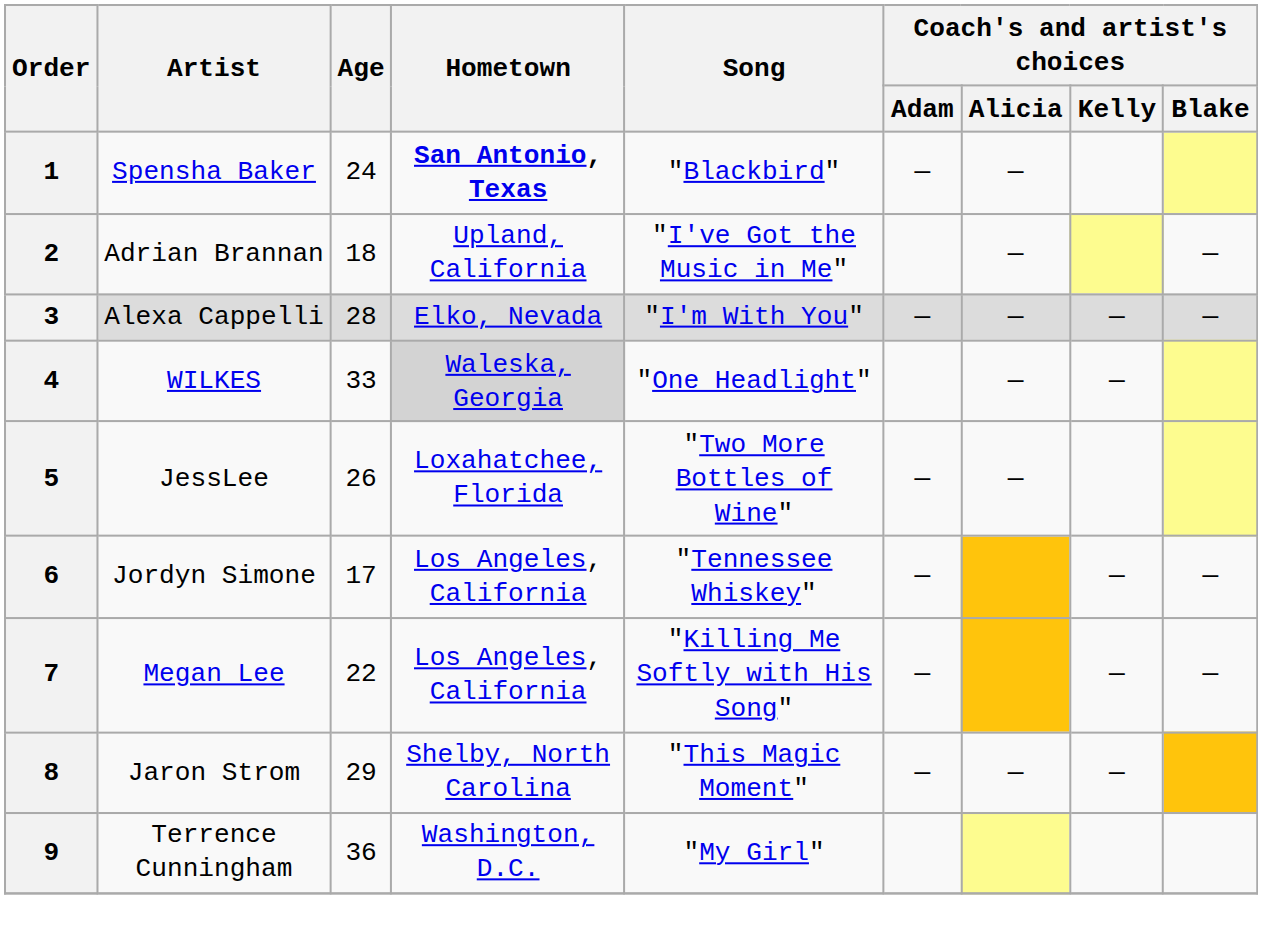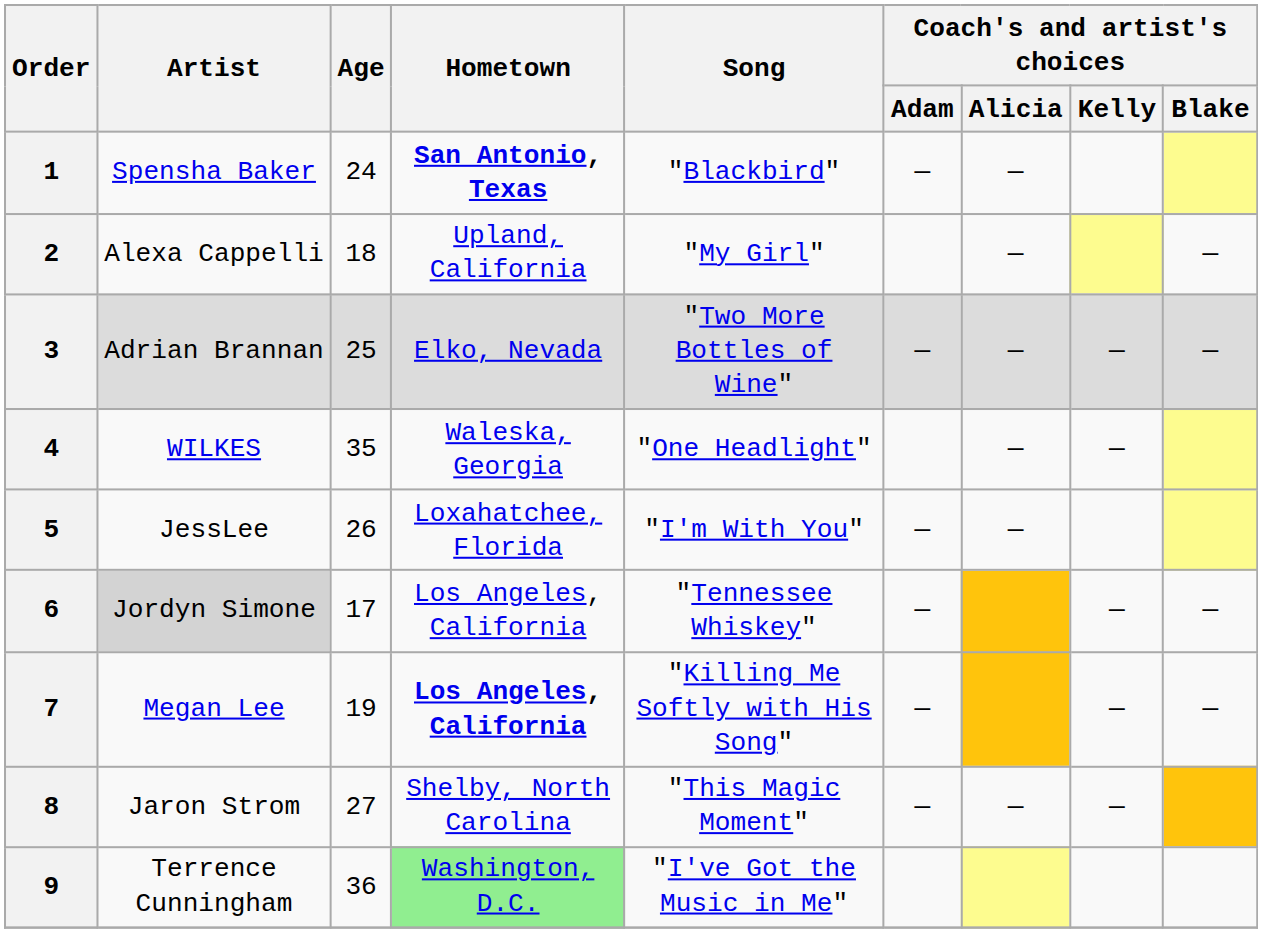2 | Artist: Adrian Brannan -> Alexa Cappelli
2 | Song: "I've Got the Music in Me" -> "My Girl"
3 | Artist: Alexa Cappelli -> Adrian Brannan
3 | Age: 28 -> 25
3 | Song: "I'm With You" -> "Two More Bottles of Wine"
4 | Age: 33 -> 35
4 | Hometown: lightgrey background -> no background
5 | Song: "Two More Bottles of Wine" -> "I'm With You"
6 | Artist: no background -> lightgrey background
7 | Age: 22 -> 19
7 | Hometown: normal -> bold
8 | Age: 29 -> 27
9 | Hometown: no background -> lightgreen background
9 | Song: "My Girl" -> "I've Got the Music in Me"
